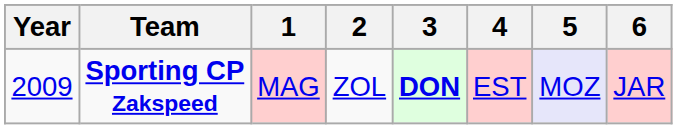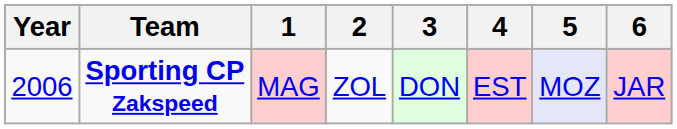Sporting CP Zakspeed | Year: 2009 -> 2006
Sporting CP Zakspeed | 3: bold -> normal
